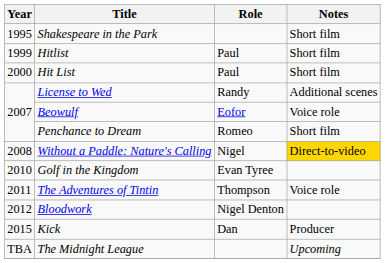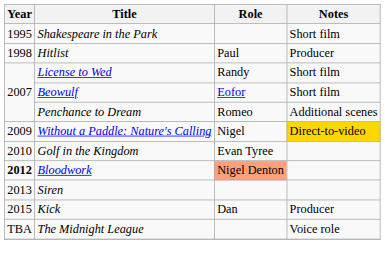Hitlist | Year: 1999 -> 1998
Hitlist | Notes: Short film -> Producer
- row: 2000 | Hit List | Paul | Short film
License to Wed | Notes: Additional scenes -> Short film
Beowulf | Notes: Voice role -> Short film
Penchance to Dream | Notes: Short film -> Additional scenes
Without a Paddle: Nature's Calling | Year: 2008 -> 2009
- row: 2011 | The Adventures of Tintin | Thompson | Voice role
Bloodwork | Year: normal -> bold
Bloodwork | Role: no background -> lightsalmon background
+ row: 2013 | Siren
The Midnight League | Notes: Upcoming -> Voice role
